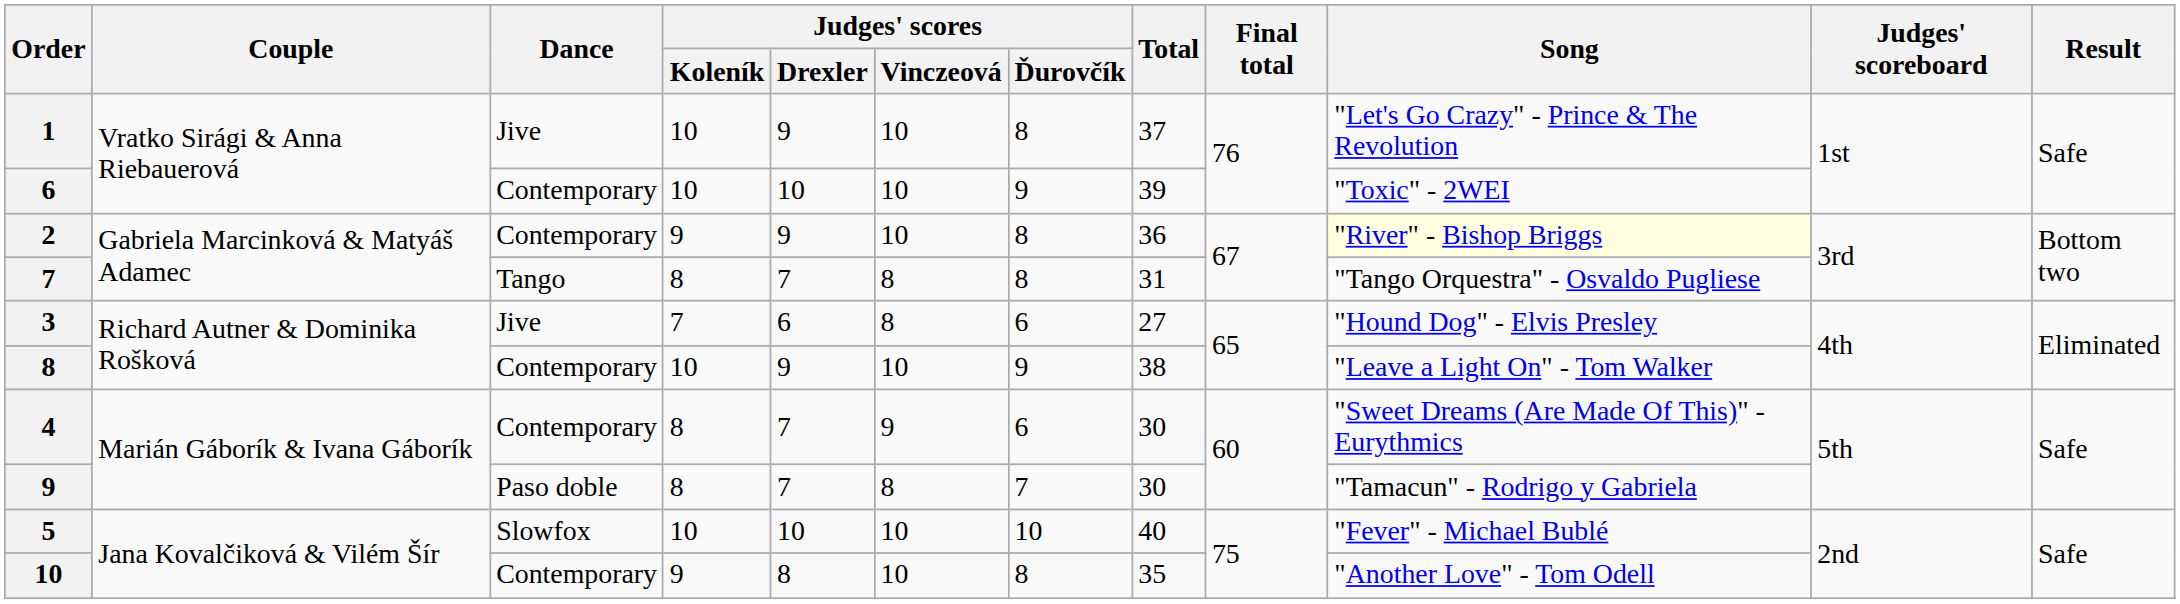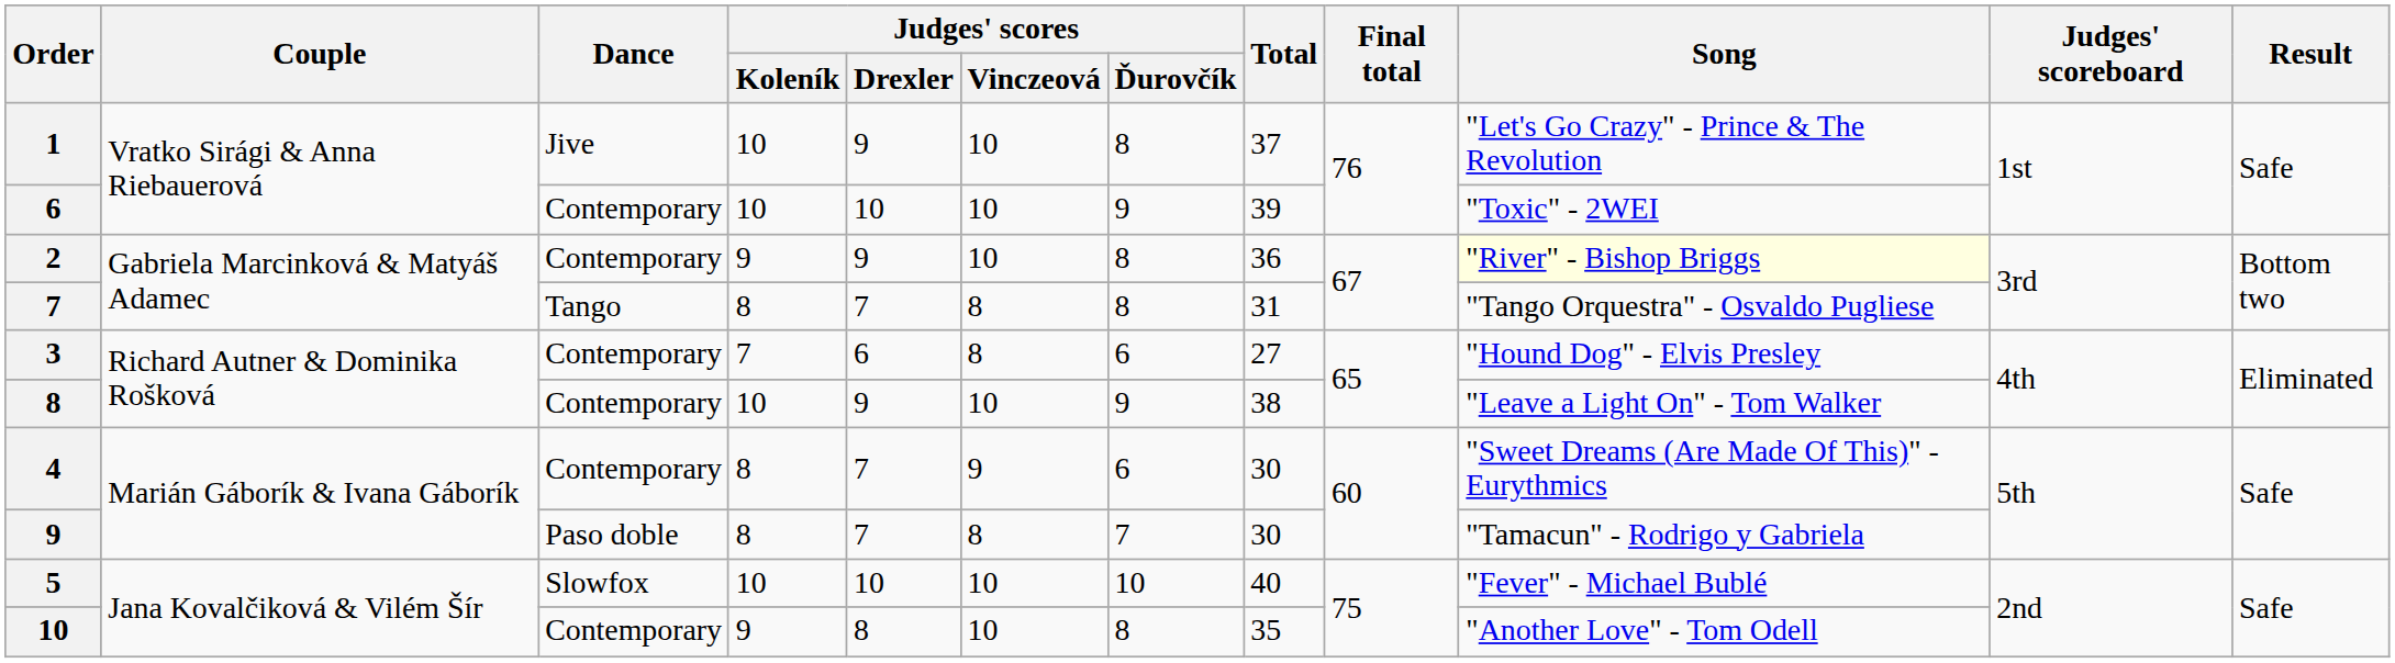3 | Dance: Jive -> Contemporary
